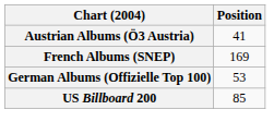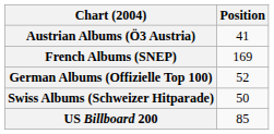German Albums (Offizielle Top 100) | Position: 53 -> 52
+ row: Swiss Albums (Schweizer Hitparade) | 50
